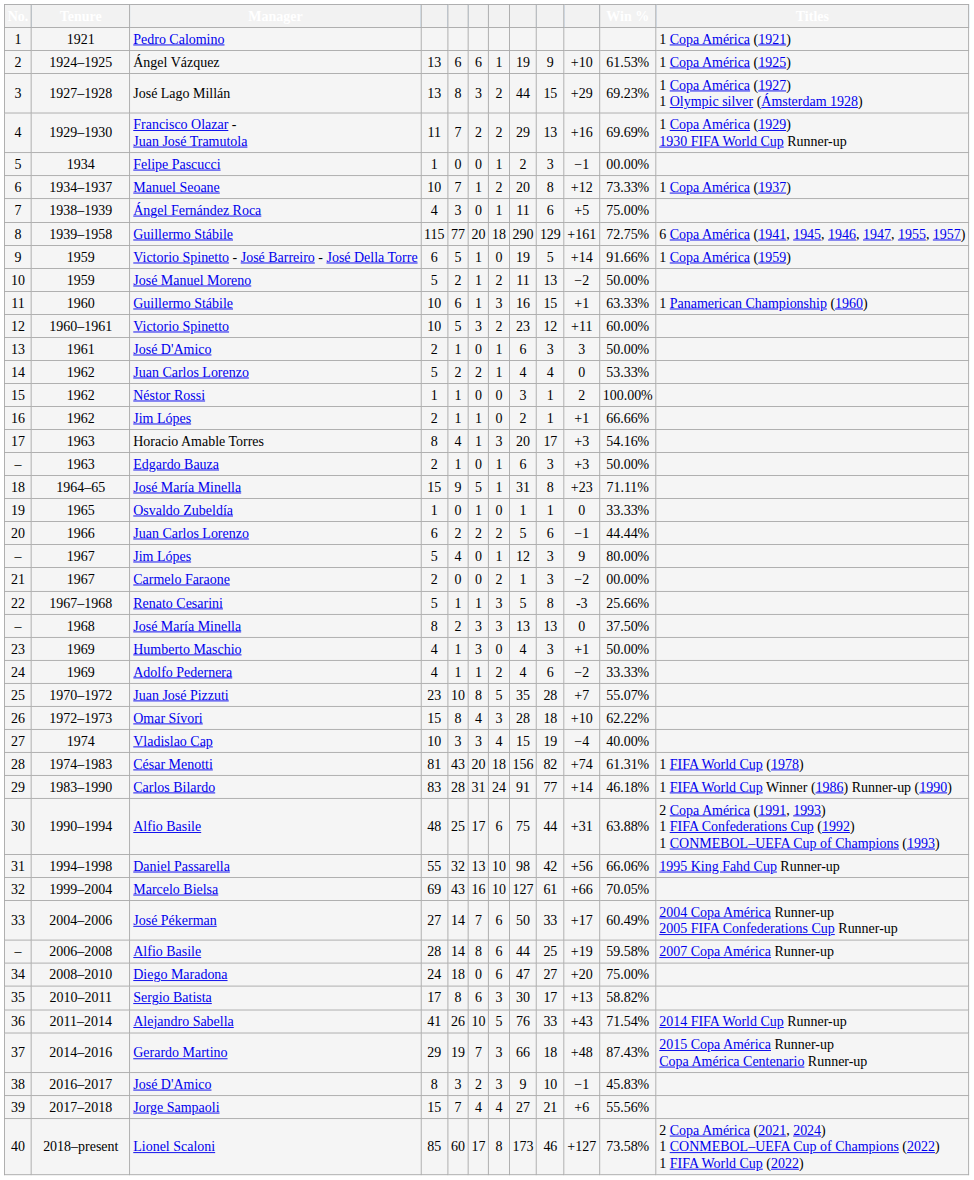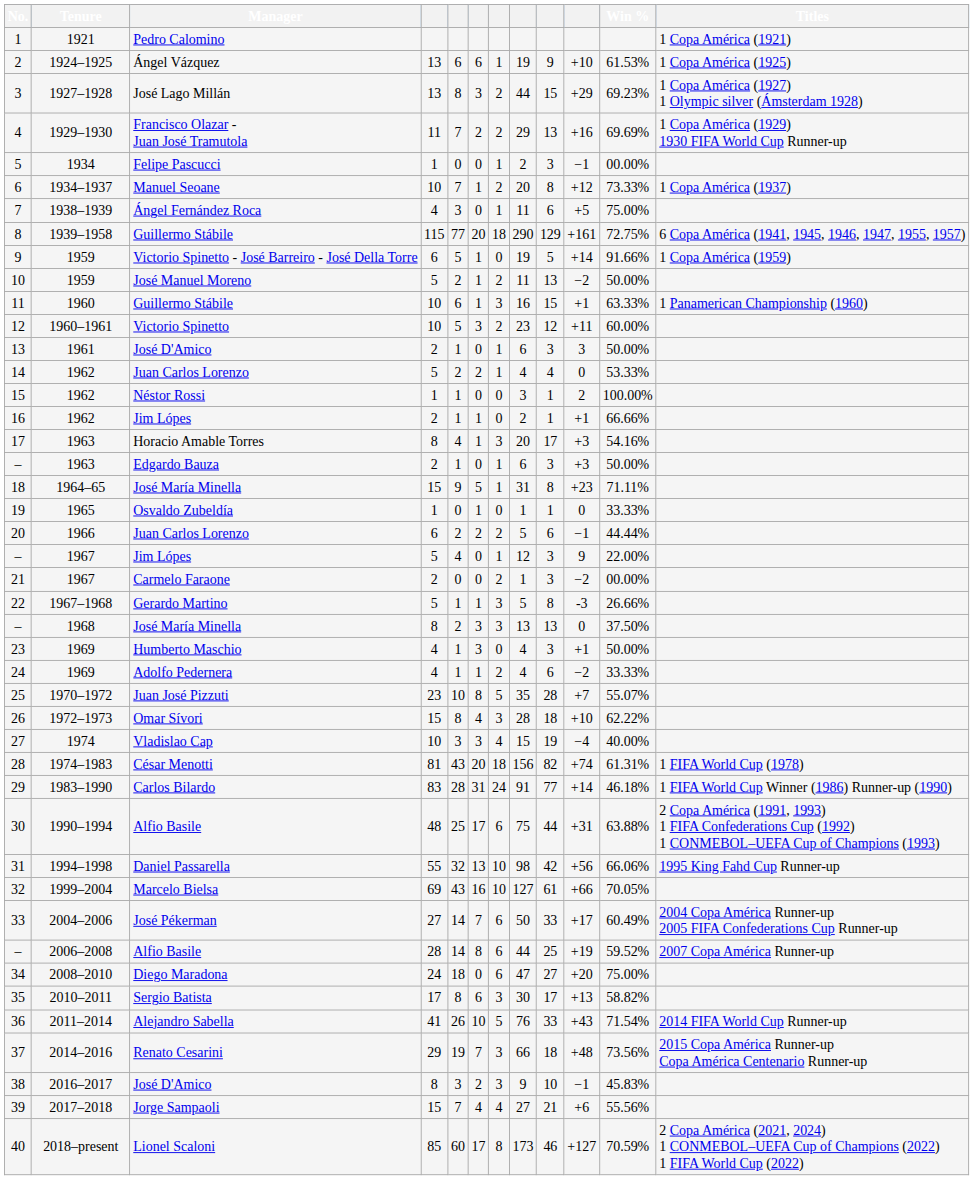– / 1967 | Win %: 80.00% -> 22.00%
22 | Manager: Renato Cesarini -> Gerardo Martino
22 | Win %: 25.66% -> 26.66%
– / 2006–2008 | Win %: 59.58% -> 59.52%
37 | Manager: Gerardo Martino -> Renato Cesarini
37 | Win %: 87.43% -> 73.56%
40 | Win %: 73.58% -> 70.59%
